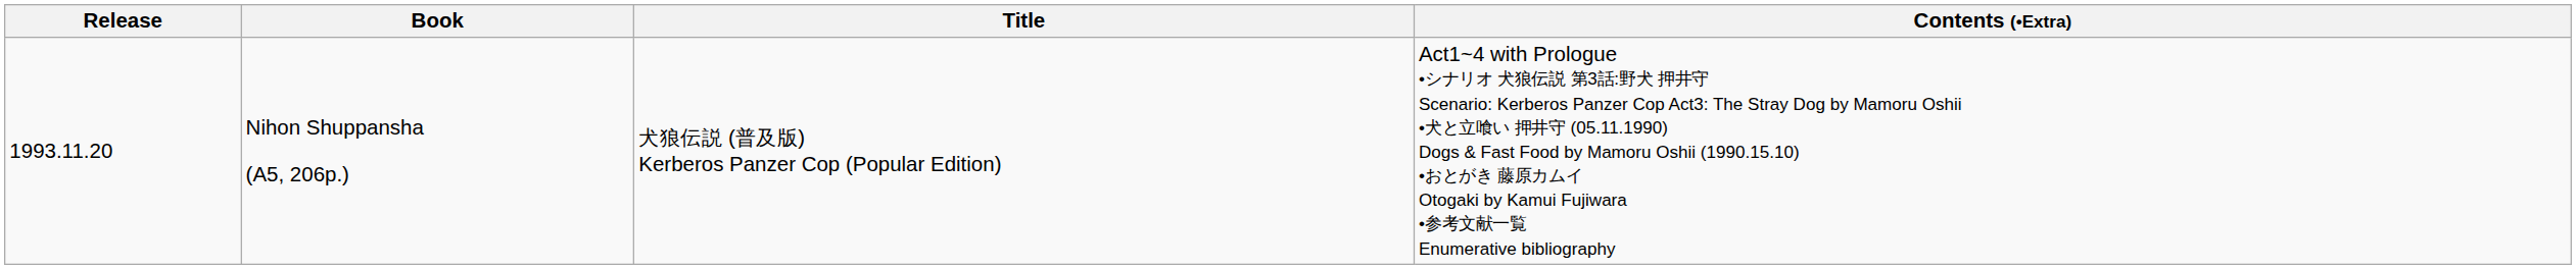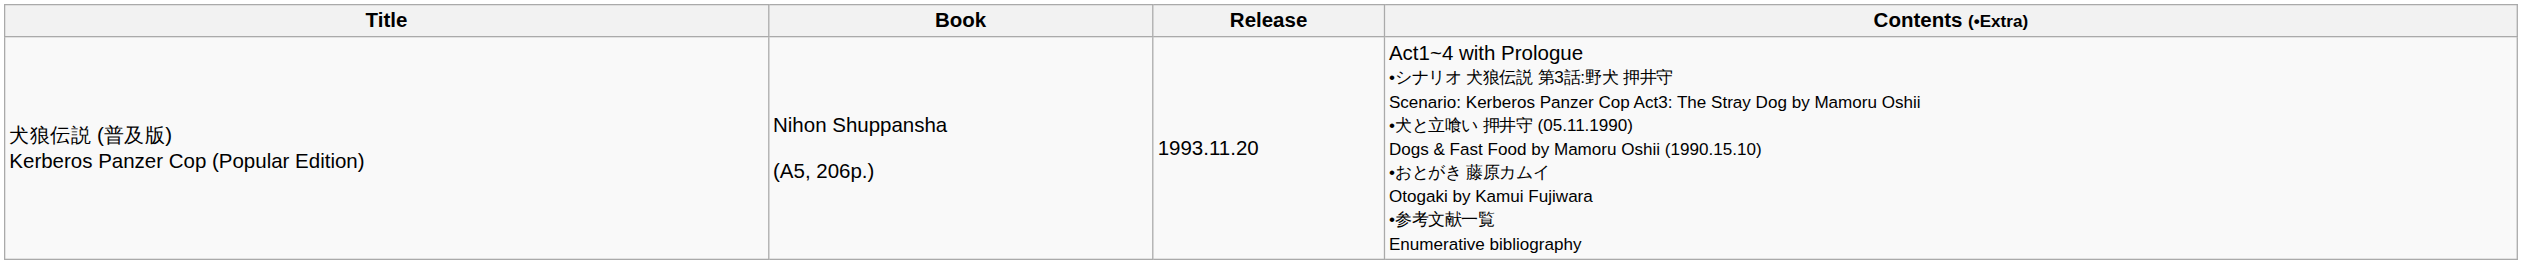columns swapped: Release <-> Title
